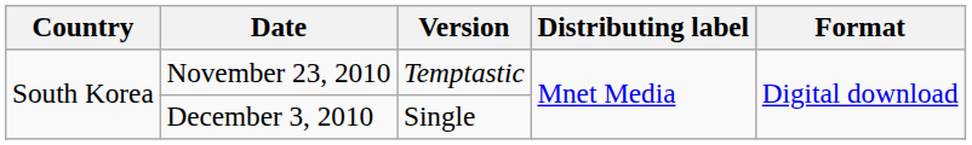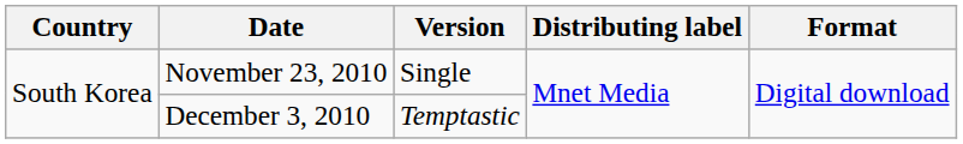November 23, 2010 | Version: Temptastic -> Single
December 3, 2010 | Version: Single -> Temptastic
